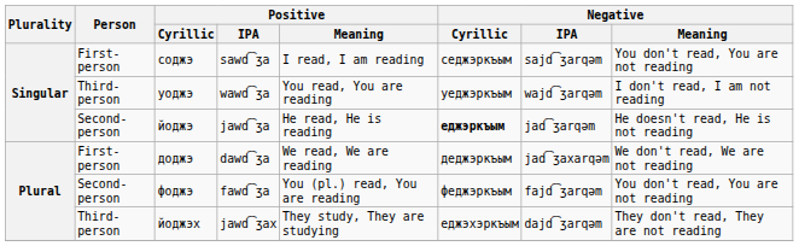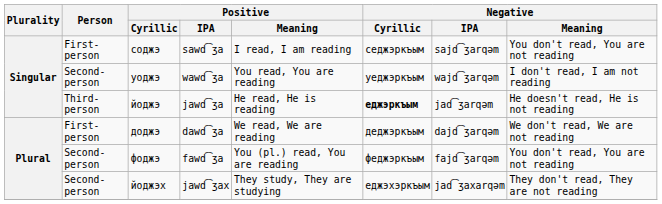уоджэ | Person: Third-person -> Second-person
йоджэ | Person: Second-person -> Third-person
доджэ | Negative / IPA: jad͡ʒaxarqəm -> dajd͡ʒarqəm
йоджэх | Person: Third-person -> Second-person
йоджэх | Negative / IPA: dajd͡ʒarqəm -> jad͡ʒaxarqəm
